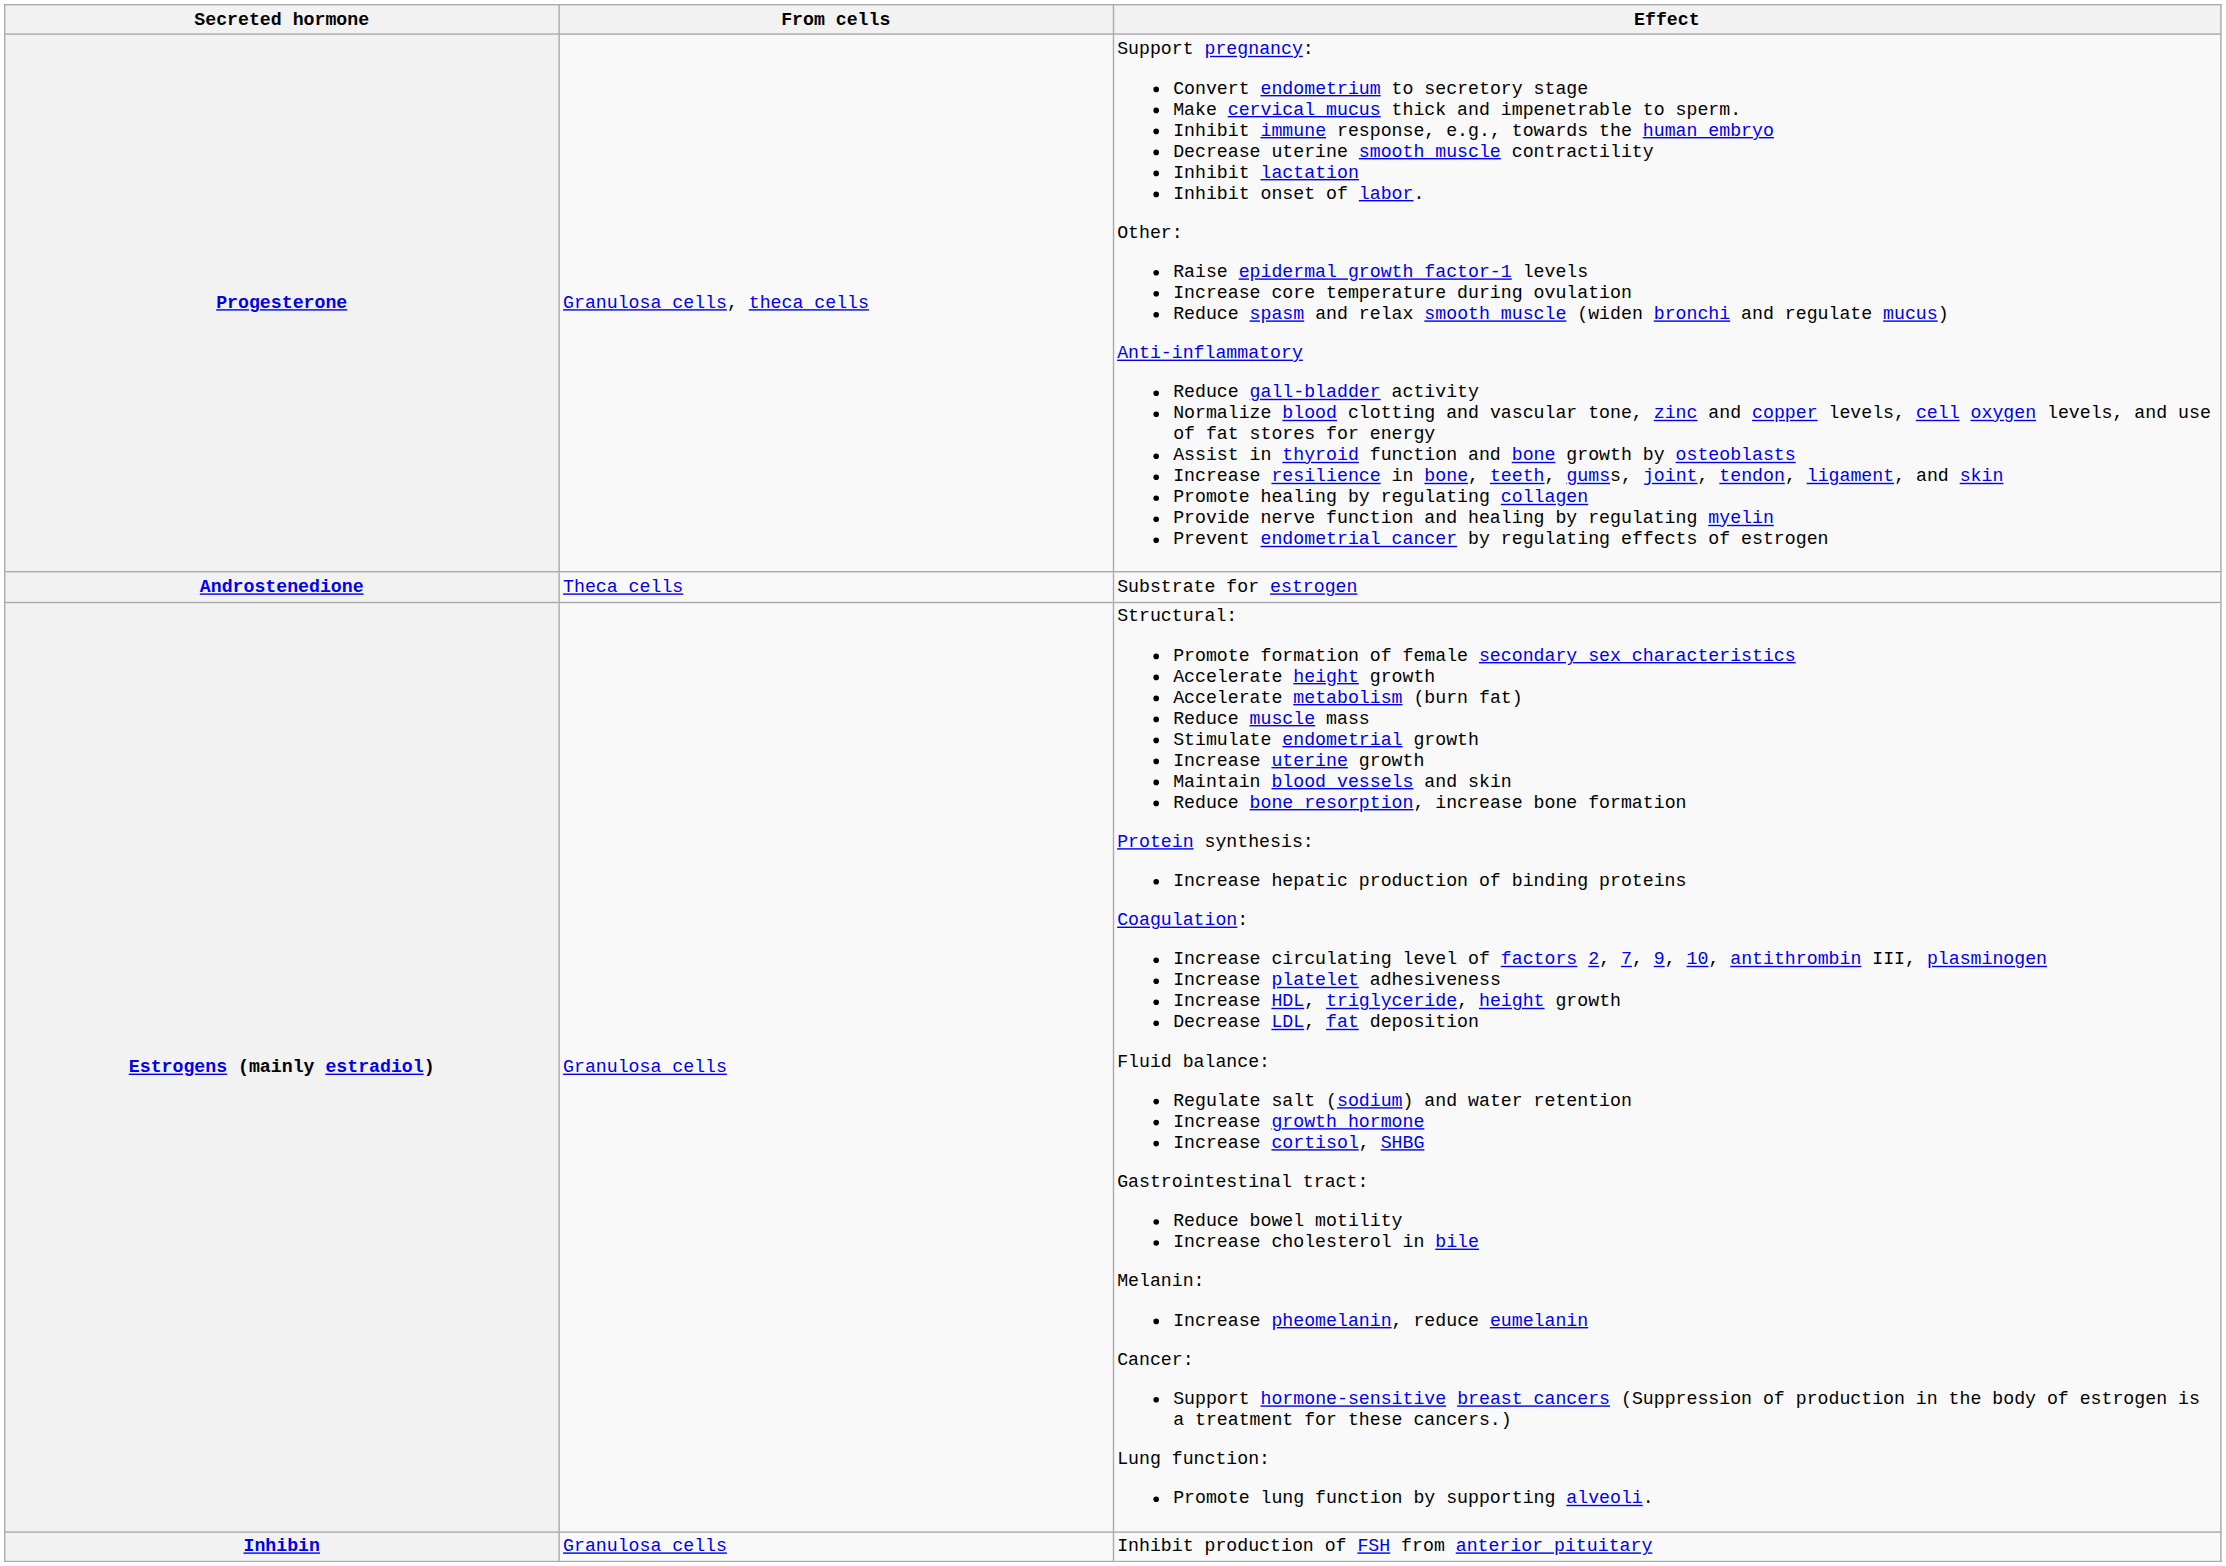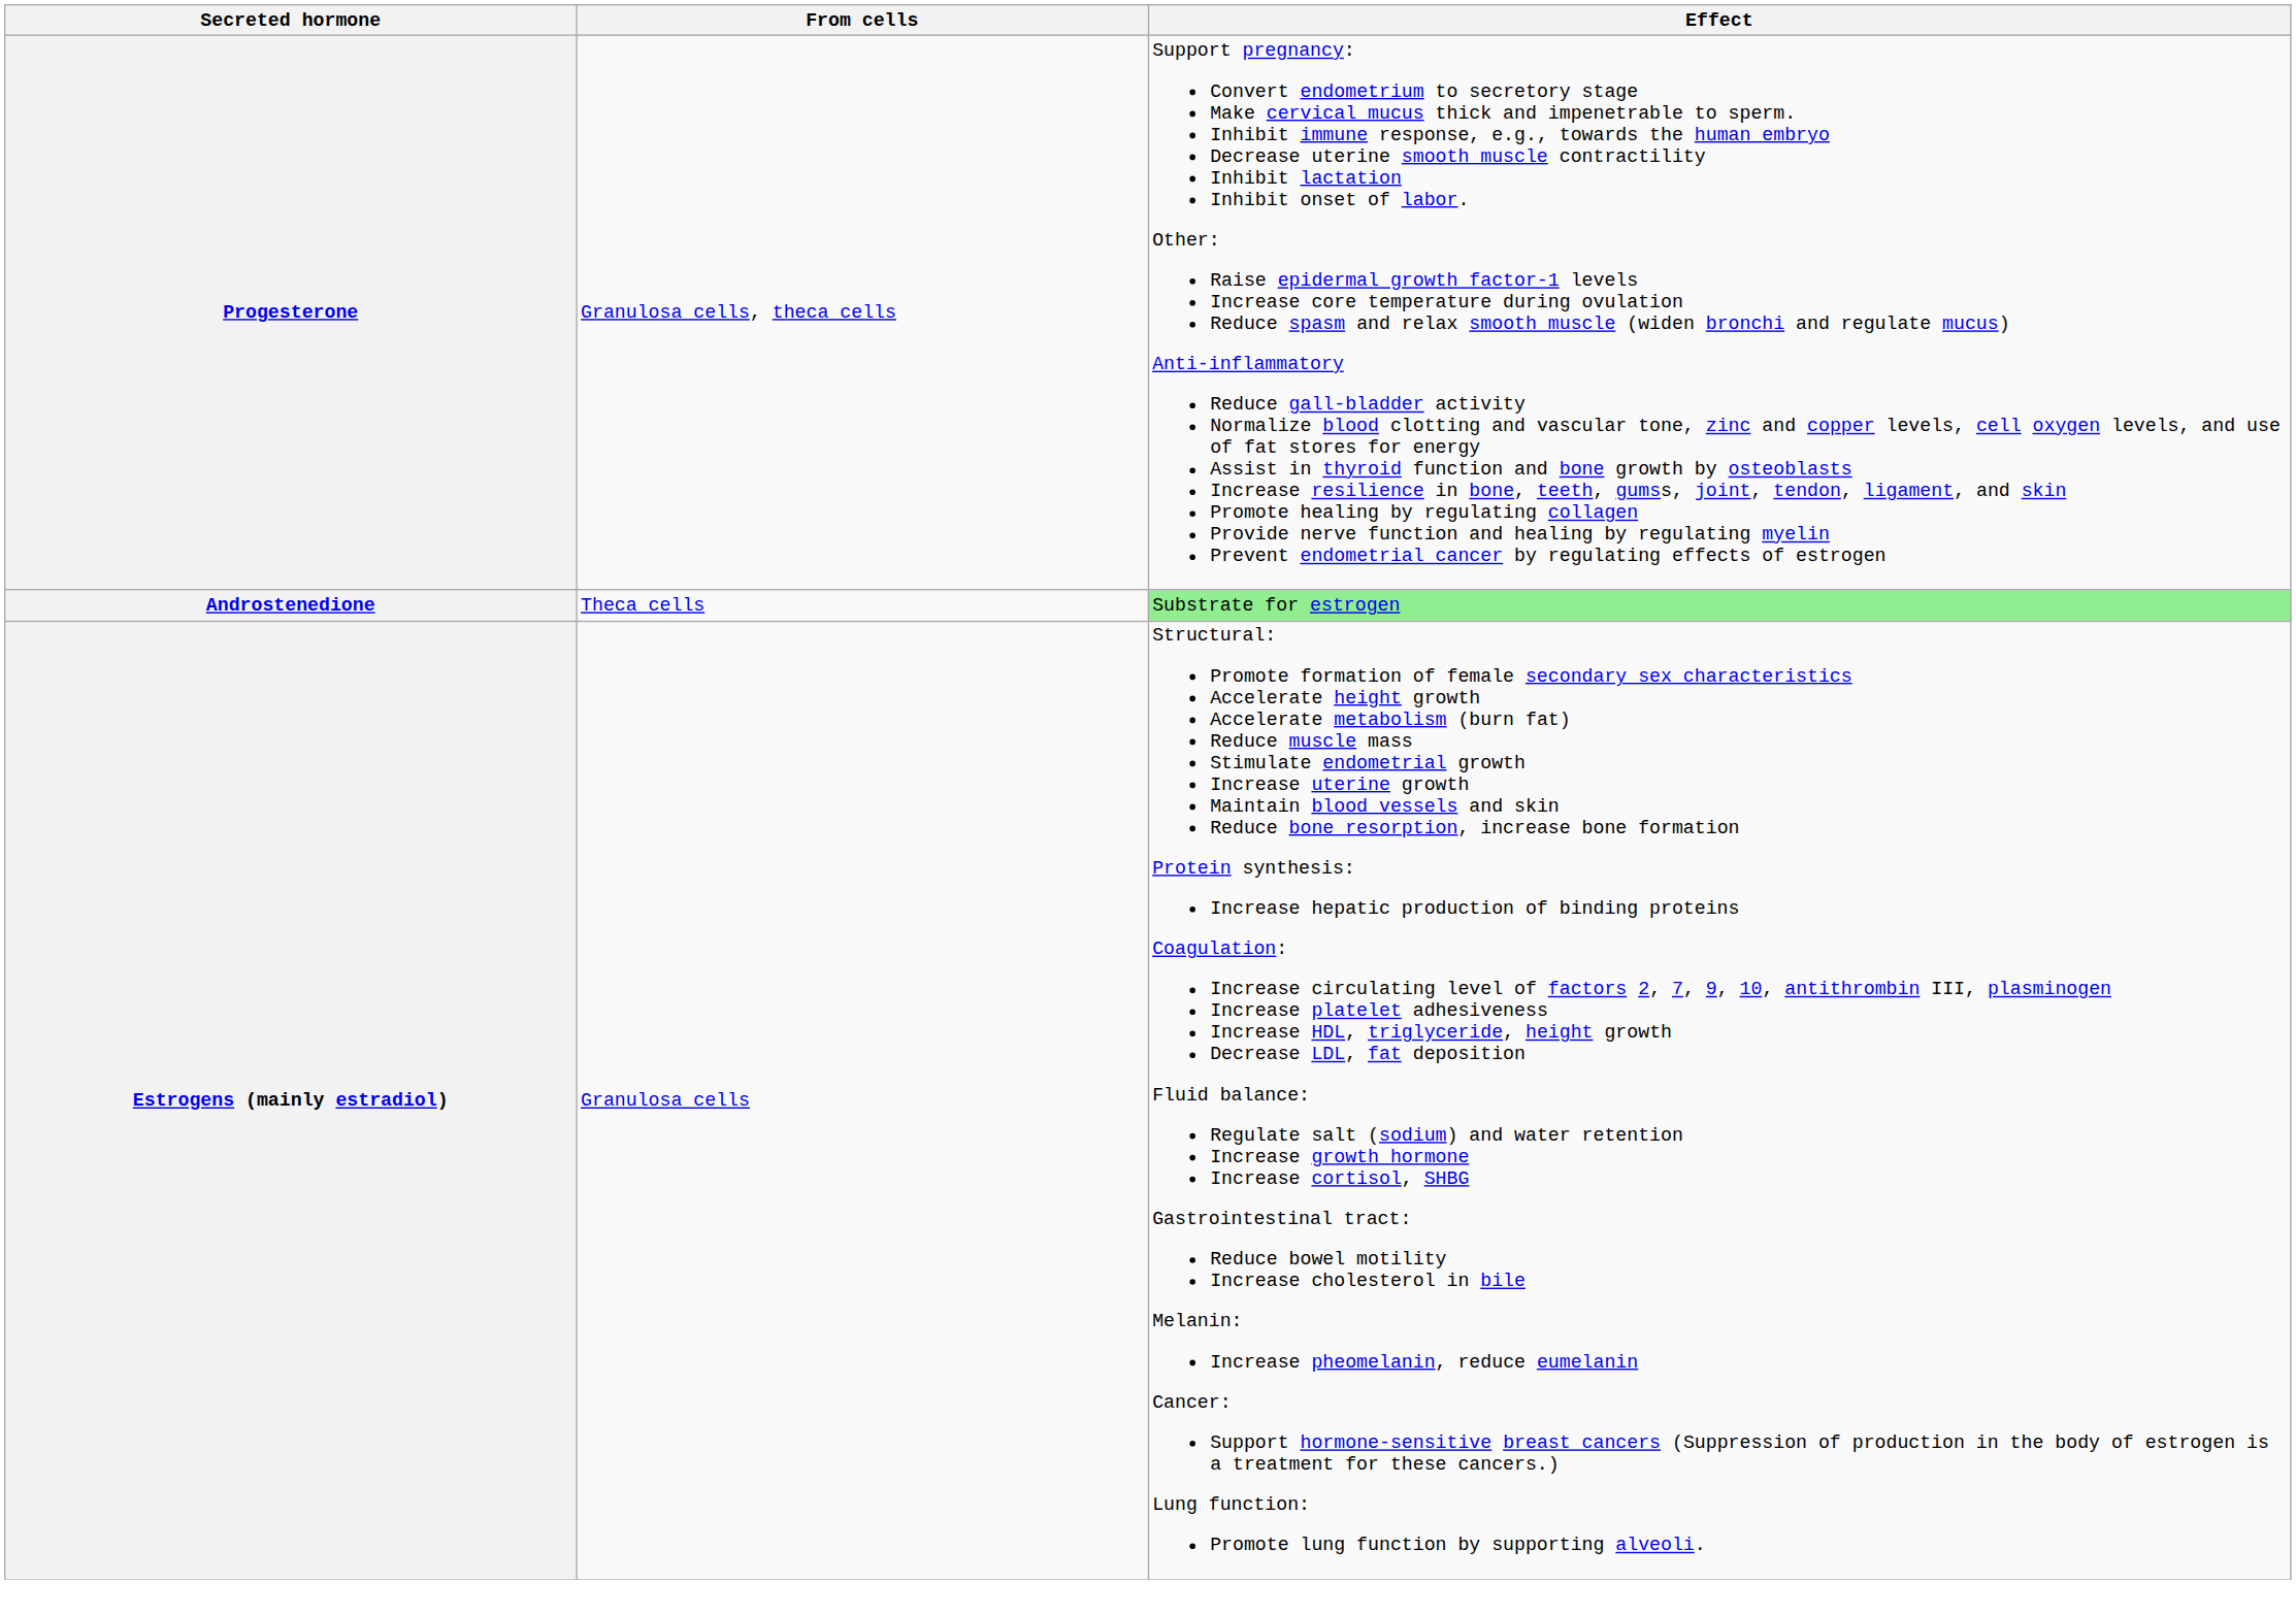Androstenedione | Effect: no background -> lightgreen background
- row: Inhibin | Granulosa cells | Inhibit production of FSH from anterior pituitary
